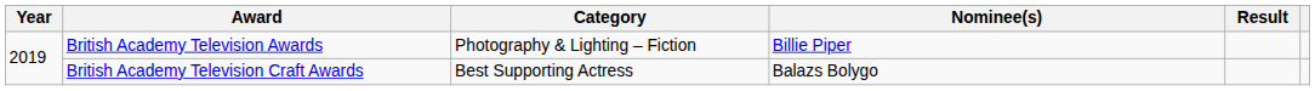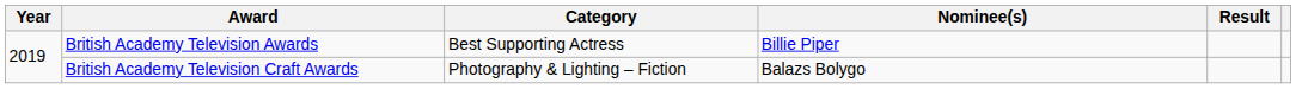British Academy Television Awards | Category: Photography & Lighting – Fiction -> Best Supporting Actress
British Academy Television Craft Awards | Category: Best Supporting Actress -> Photography & Lighting – Fiction
